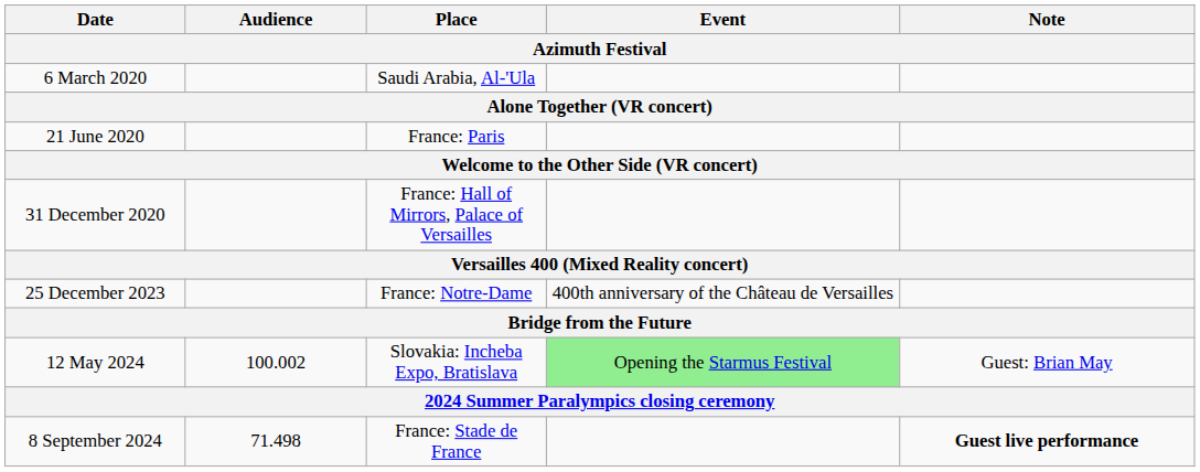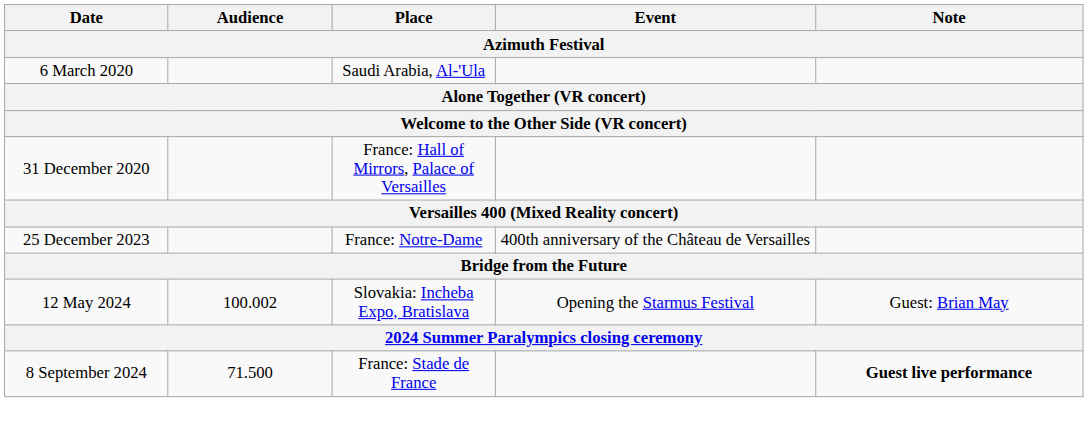- row: 21 June 2020 | France: Paris
12 May 2024 | Event: lightgreen background -> no background
8 September 2024 | Audience: 71.498 -> 71.500
